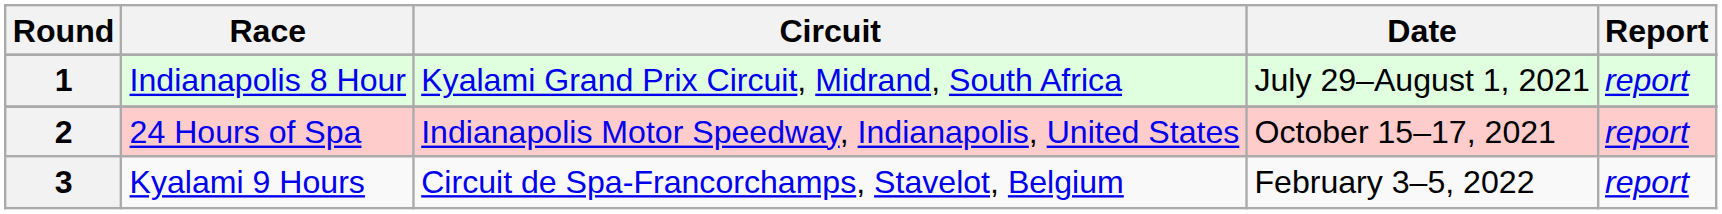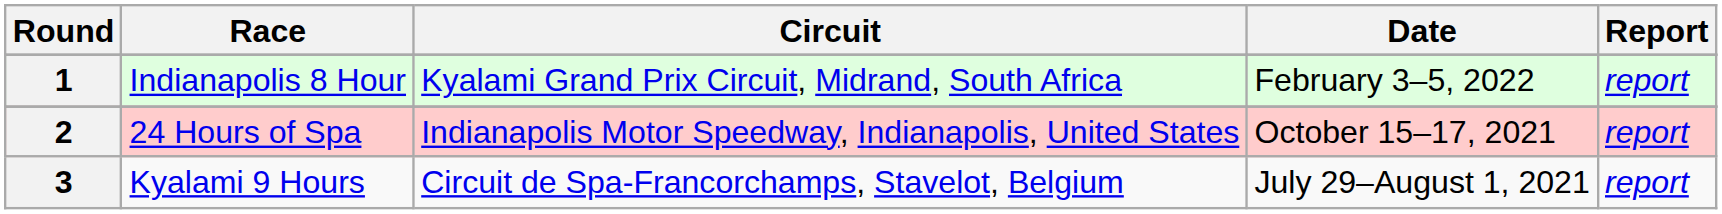1 | Date: July 29–August 1, 2021 -> February 3–5, 2022
3 | Date: February 3–5, 2022 -> July 29–August 1, 2021
